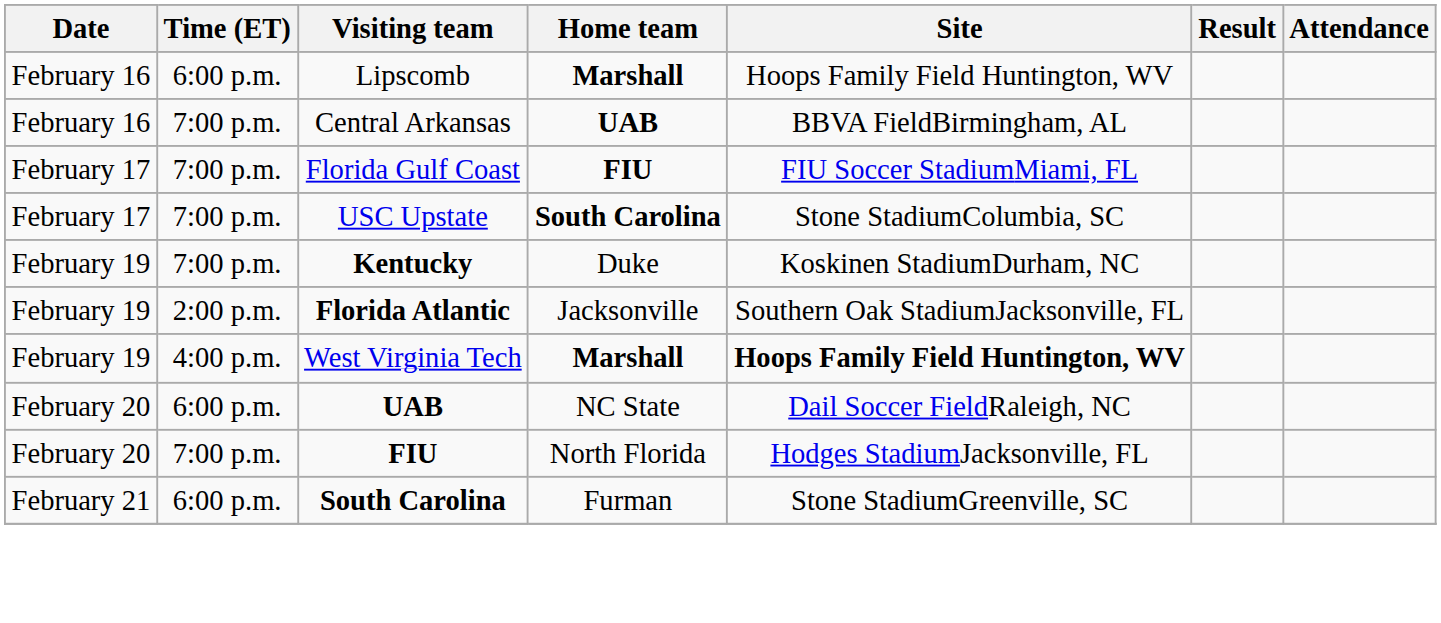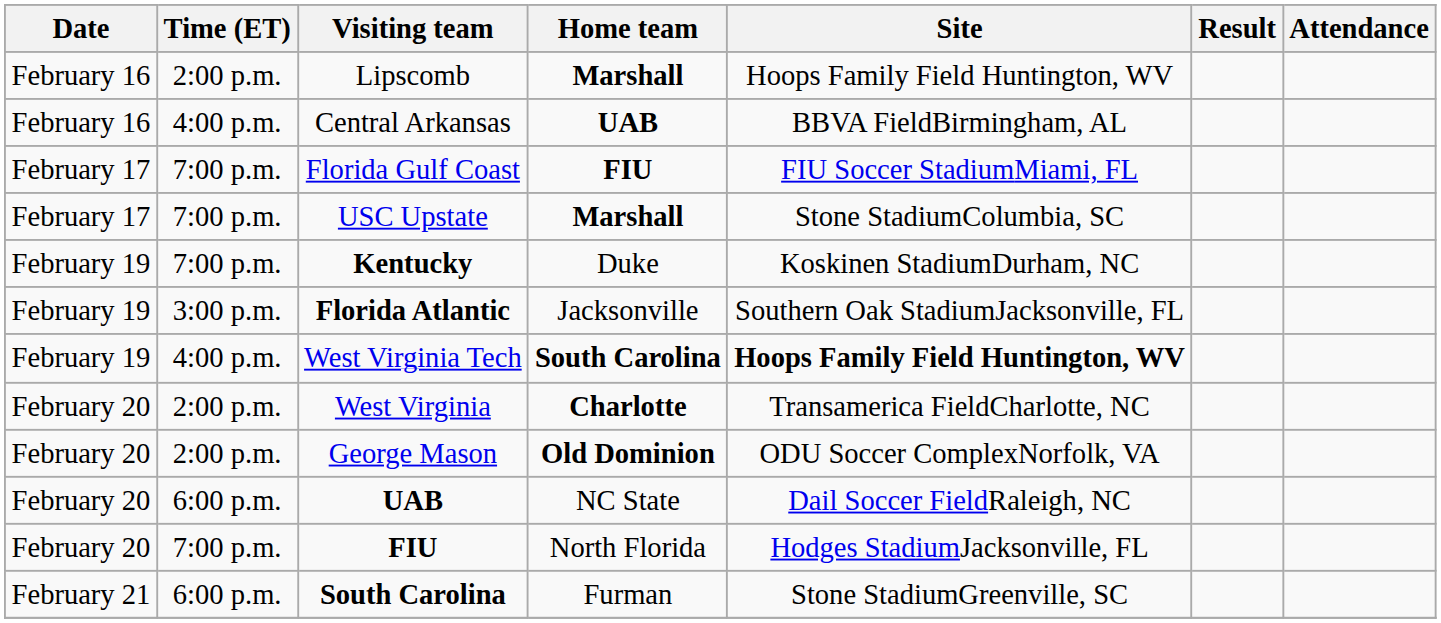Lipscomb | Time (ET): 6:00 p.m. -> 2:00 p.m.
Central Arkansas | Time (ET): 7:00 p.m. -> 4:00 p.m.
USC Upstate | Home team: South Carolina -> Marshall
Florida Atlantic | Time (ET): 2:00 p.m. -> 3:00 p.m.
West Virginia Tech | Home team: Marshall -> South Carolina
+ row: February 20 | 2:00 p.m. | West Virginia | Charlotte | Transamerica FieldCharlotte, NC
+ row: February 20 | 2:00 p.m. | George Mason | Old Dominion | ODU Soccer ComplexNorfolk, VA
